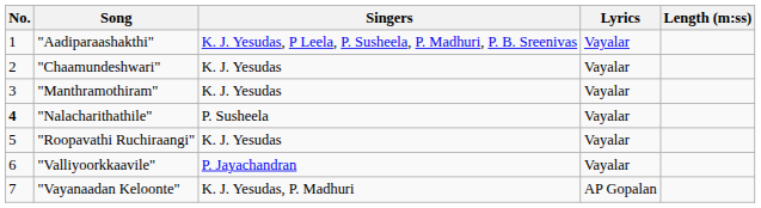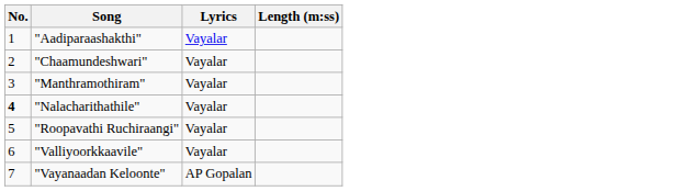- column: Singers | K. J. Yesudas, P Leela, P. Susheela, P. Madhuri, P. B. Sreenivas | K. J. Yesudas | K. J. Yesudas | P. Susheela | K. J. Yesudas | P. Jayachandran | K. J. Yesudas, P. Madhuri
